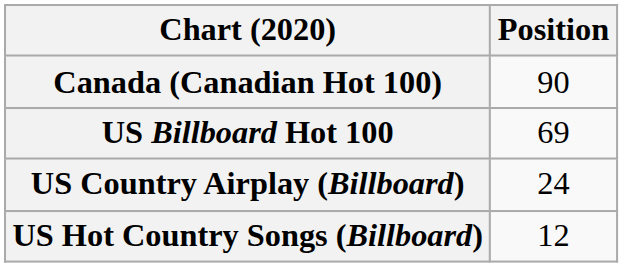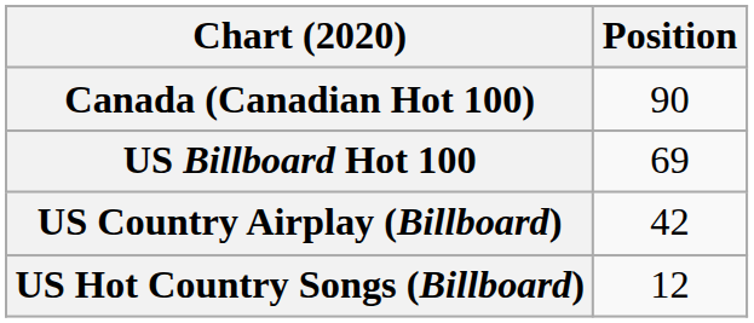US Country Airplay (Billboard) | Position: 24 -> 42
